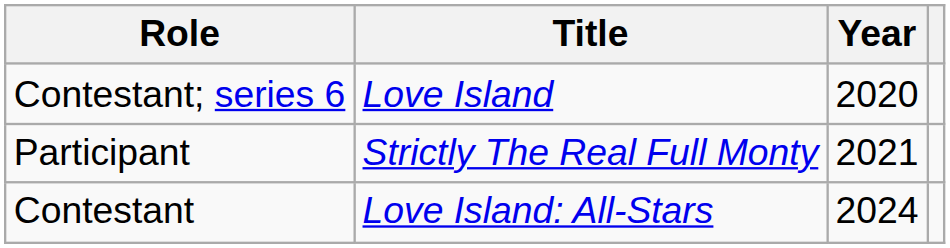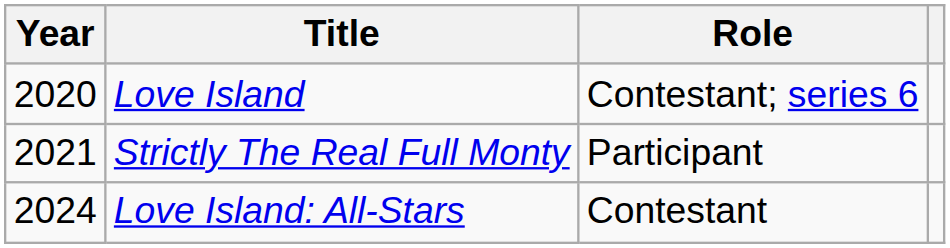columns swapped: Year <-> Role
